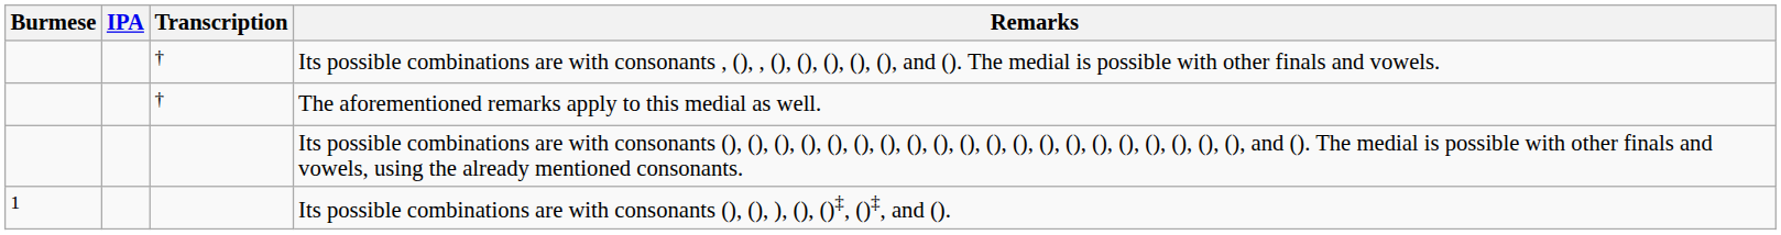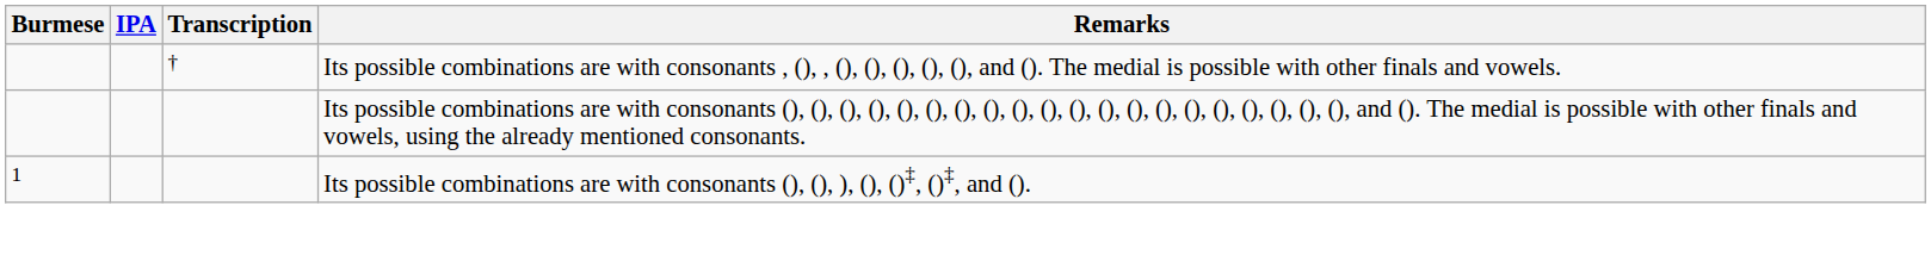- row: † | The aforementioned remarks apply to this medial as well.
